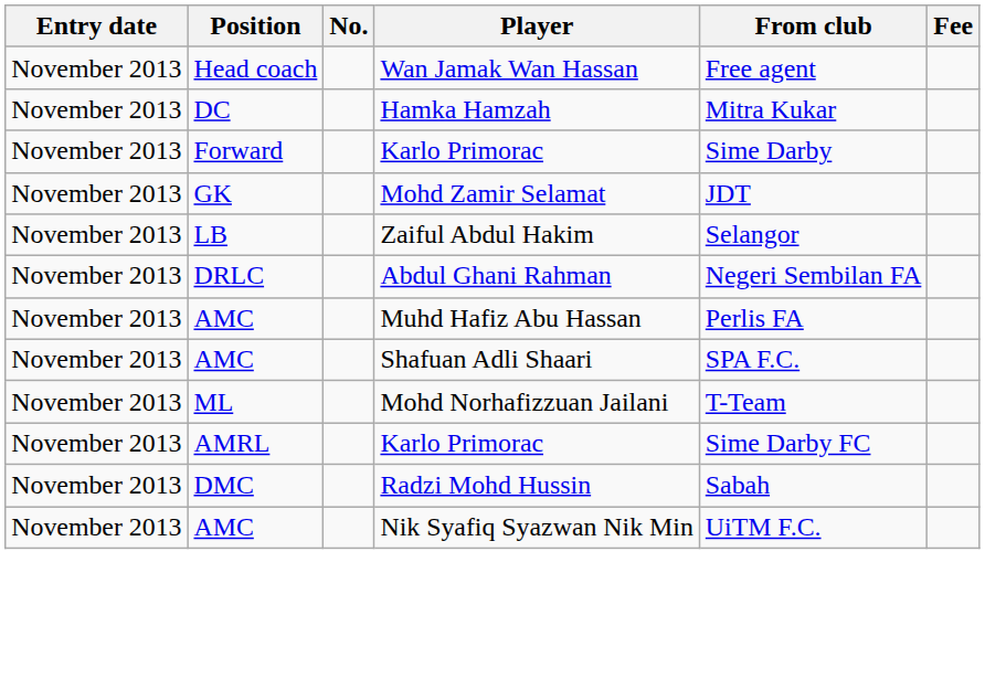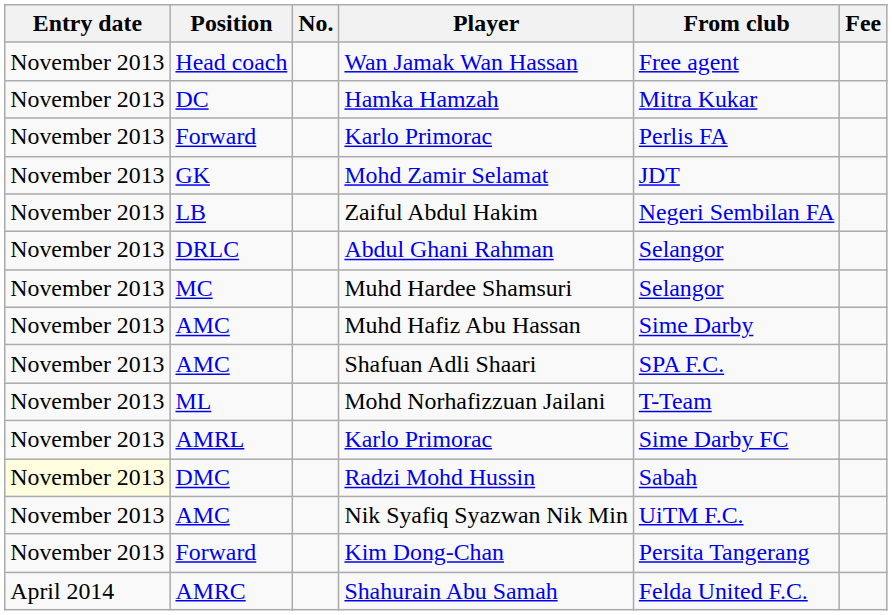Forward / Karlo Primorac | From club: Sime Darby -> Perlis FA
Zaiful Abdul Hakim | From club: Selangor -> Negeri Sembilan FA
Abdul Ghani Rahman | From club: Negeri Sembilan FA -> Selangor
+ row: November 2013 | MC | Muhd Hardee Shamsuri | Selangor
Muhd Hafiz Abu Hassan | From club: Perlis FA -> Sime Darby
Radzi Mohd Hussin | Entry date: no background -> lightyellow background
+ row: November 2013 | Forward | Kim Dong-Chan | Persita Tangerang
+ row: April 2014 | AMRC | Shahurain Abu Samah | Felda United F.C.
